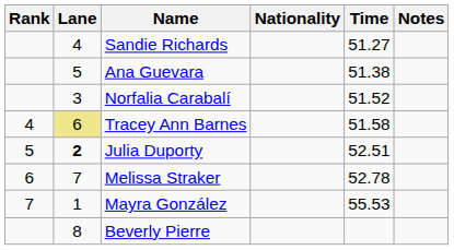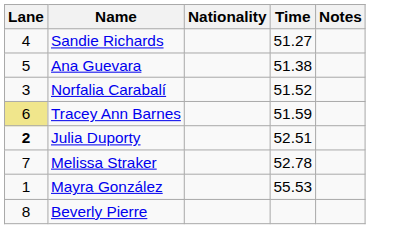- column: Rank | 4 | 5 | 6 | 7
Tracey Ann Barnes | Time: 51.58 -> 51.59
